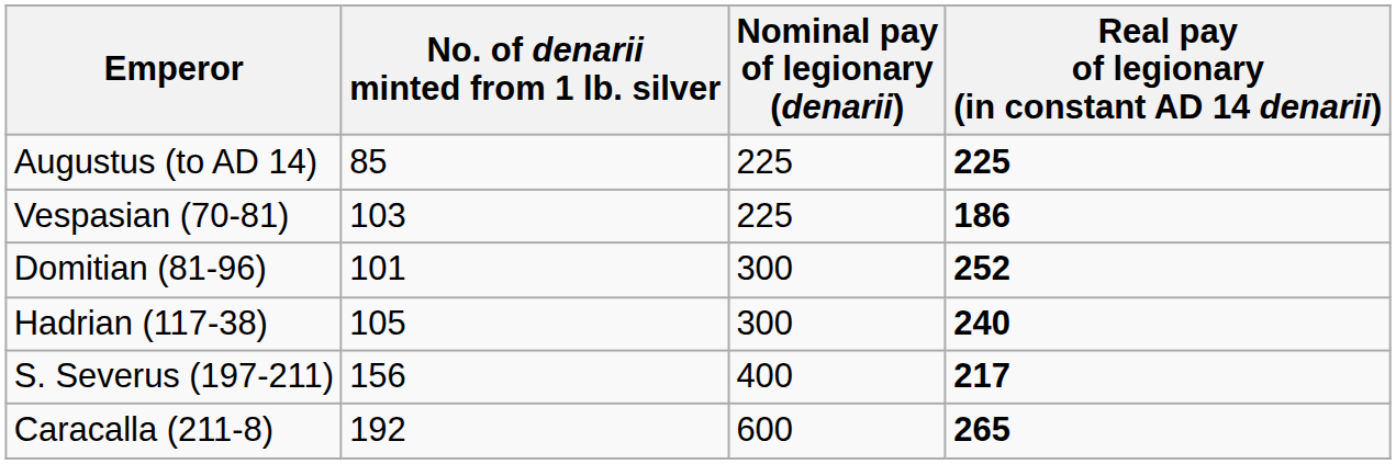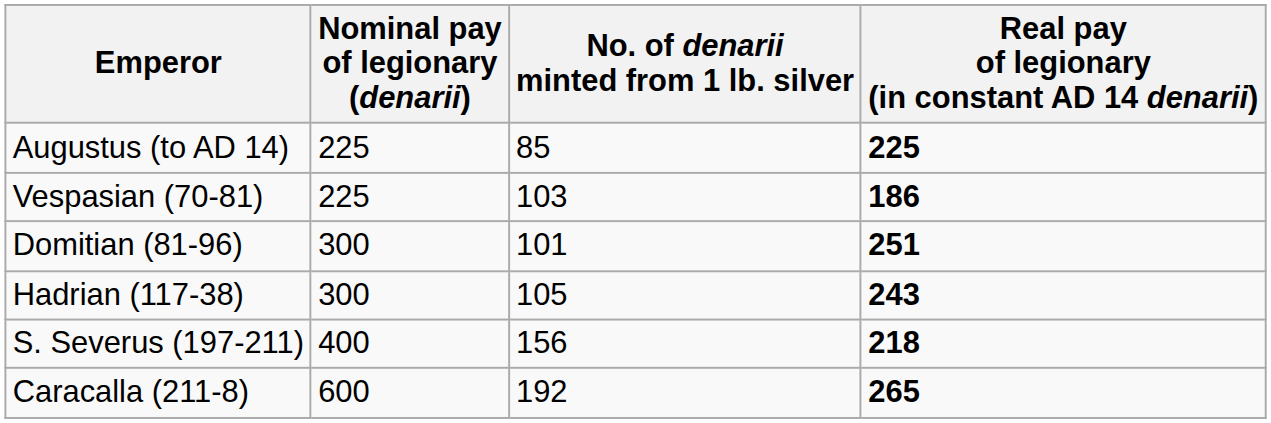columns swapped: Nominal pay of legionary (denarii) <-> No. of denarii minted from 1 lb. silver
Domitian (81-96) | Real pay of legionary (in constant AD 14 denarii): 252 -> 251
Hadrian (117-38) | Real pay of legionary (in constant AD 14 denarii): 240 -> 243
S. Severus (197-211) | Real pay of legionary (in constant AD 14 denarii): 217 -> 218
